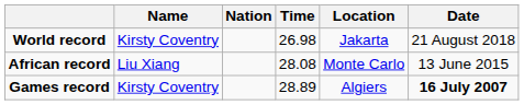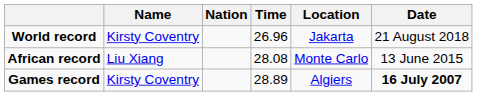World record | Time: 26.98 -> 26.96
